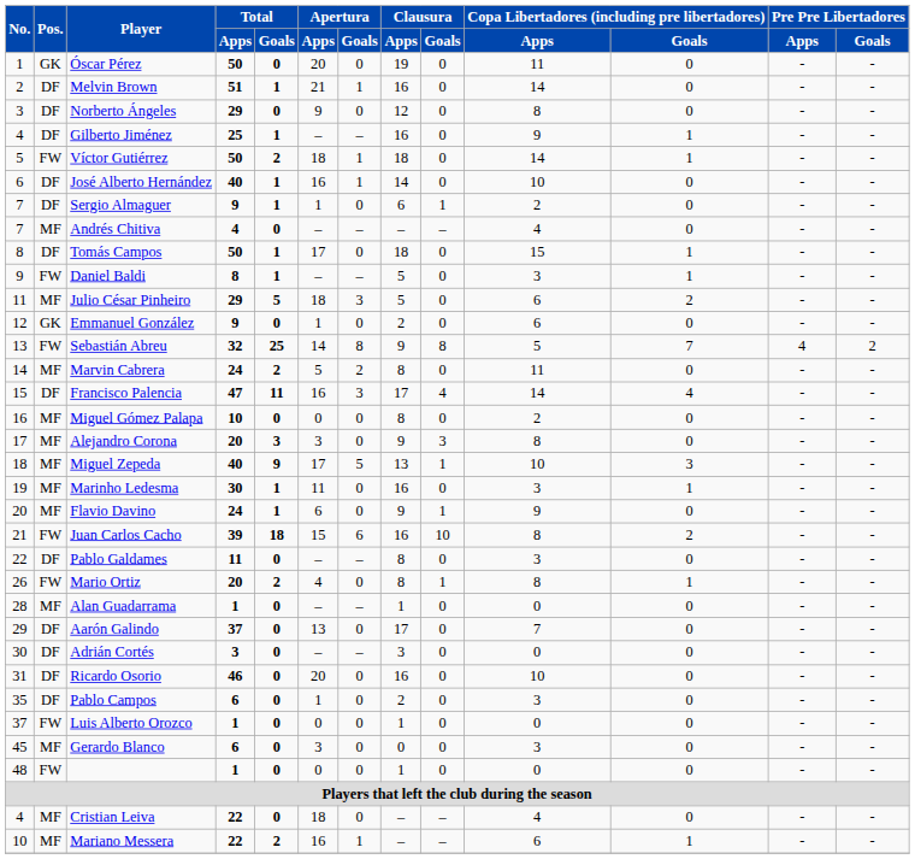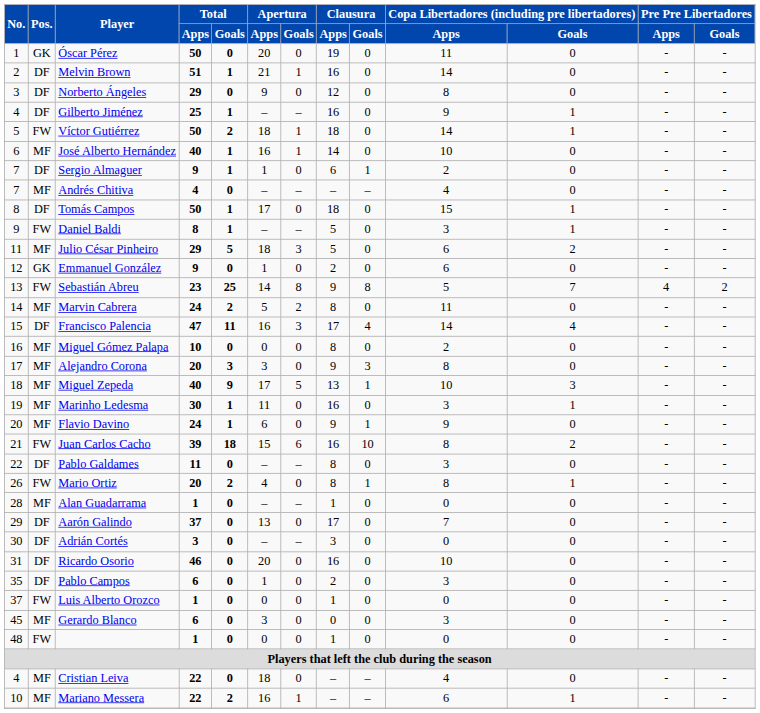José Alberto Hernández | Pos.: DF -> MF
Sebastián Abreu | Total / Apps: 32 -> 23
